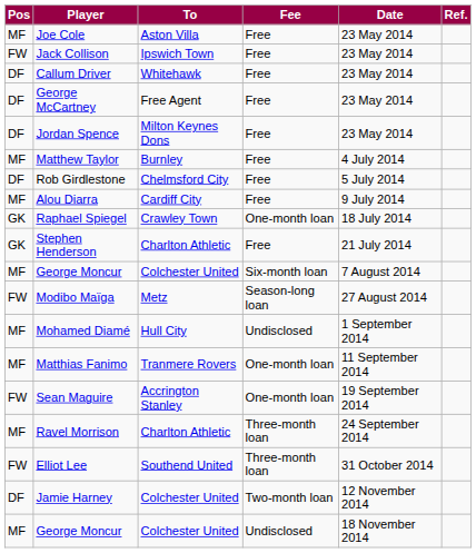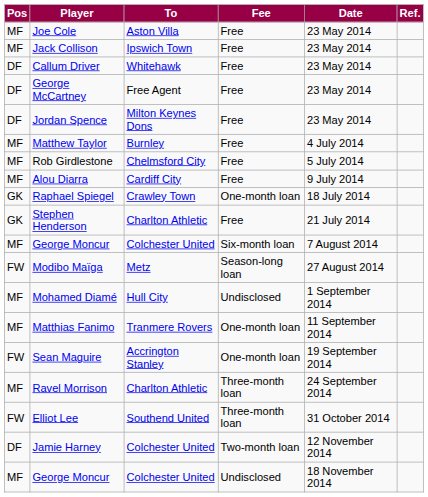Jack Collison | Pos: FW -> MF
Rob Girdlestone | Pos: DF -> MF
